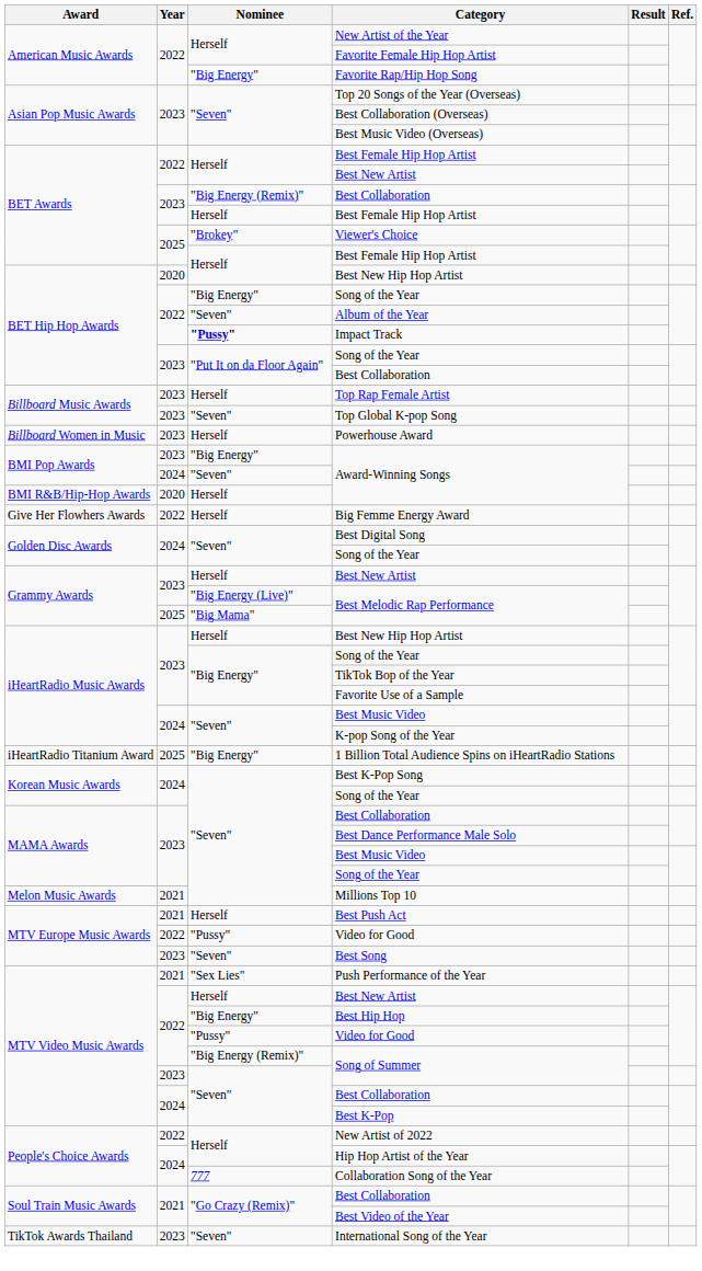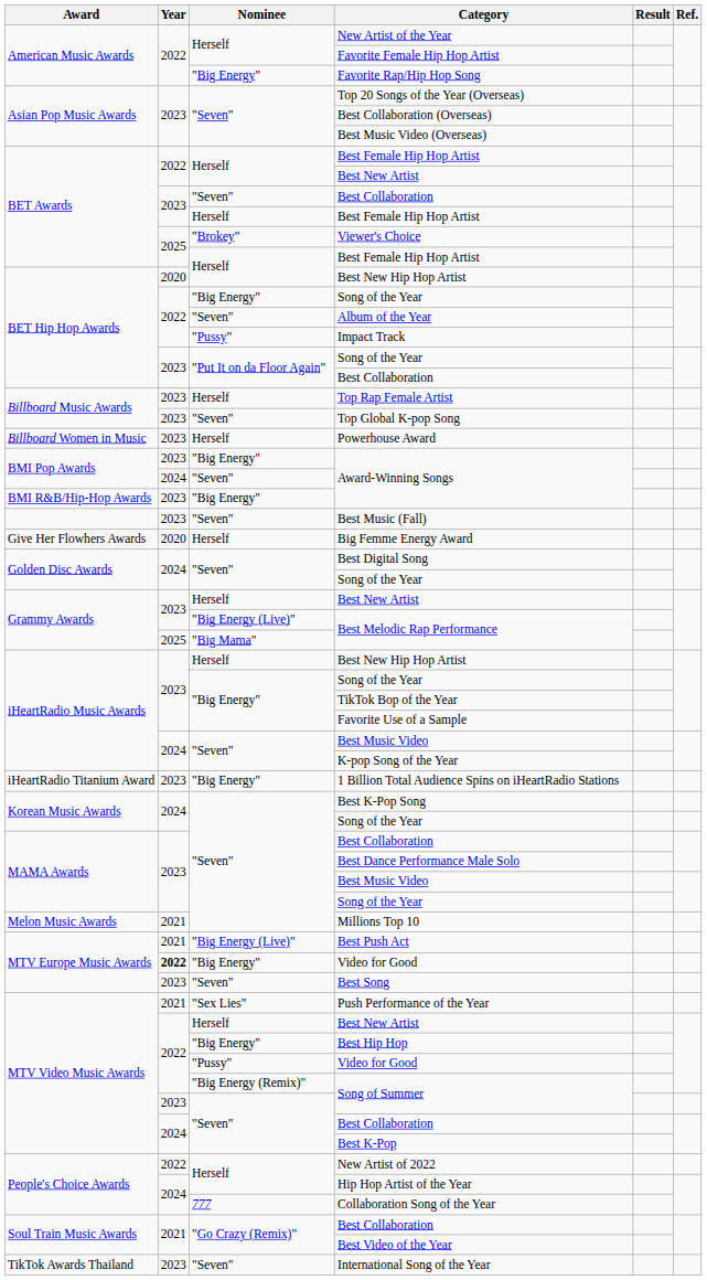BET Awards / Best Collaboration | Nominee: "Big Energy (Remix)" -> "Seven"
Impact Track | Nominee: bold -> normal
BMI R&B/Hip-Hop Awards / Award-Winning Songs | Year: 2020 -> 2023
BMI R&B/Hip-Hop Awards / Award-Winning Songs | Nominee: Herself -> "Big Energy"
+ row: 2023 | "Seven" | Best Music (Fall)
Big Femme Energy Award | Year: 2022 -> 2020
1 Billion Total Audience Spins on iHeartRadio Stations | Year: 2025 -> 2023
Best Push Act | Nominee: Herself -> "Big Energy (Live)"
MTV Europe Music Awards / Video for Good | Year: normal -> bold
MTV Europe Music Awards / Video for Good | Nominee: "Pussy" -> "Big Energy"
